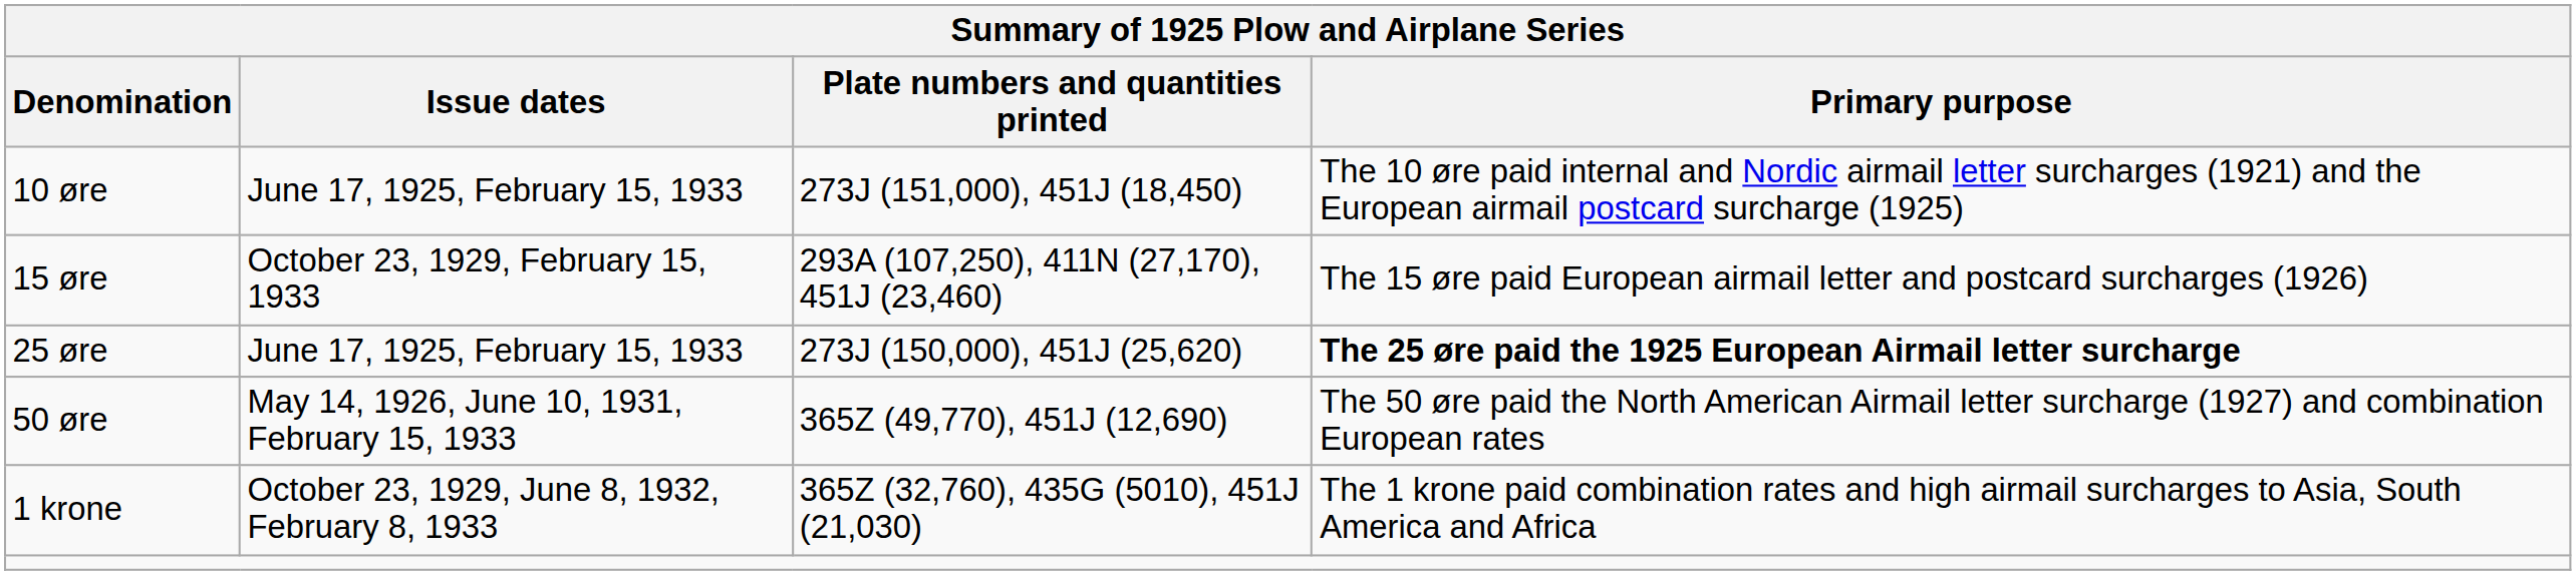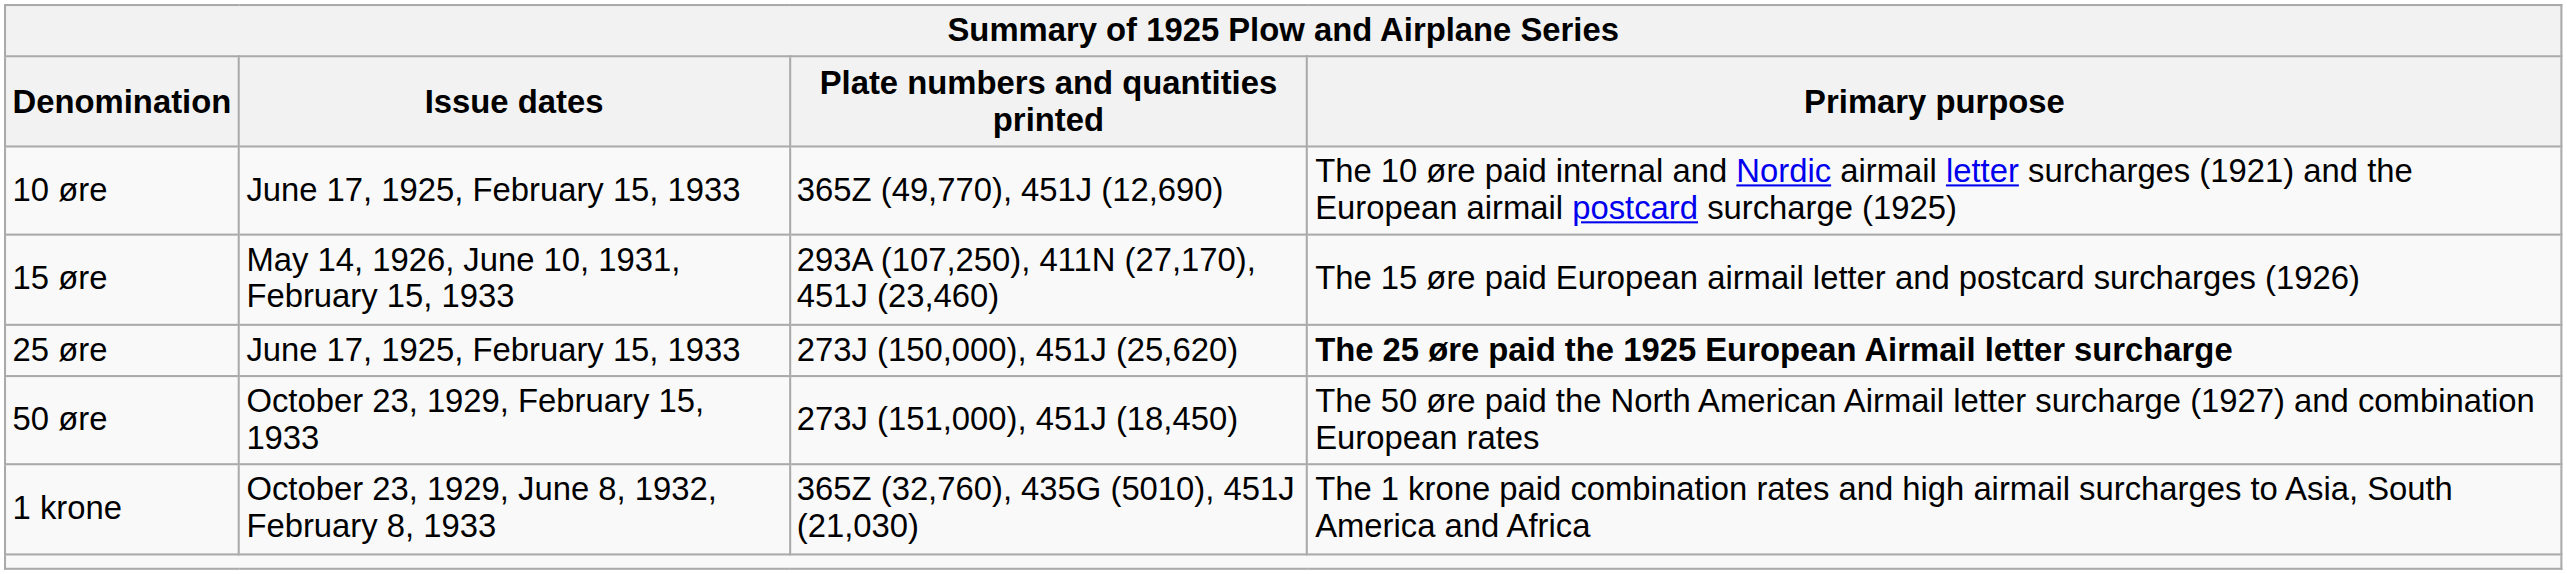10 øre | Plate numbers and quantities printed: 273J (151,000), 451J (18,450) -> 365Z (49,770), 451J (12,690)
15 øre | Issue dates: October 23, 1929, February 15, 1933 -> May 14, 1926, June 10, 1931, February 15, 1933
50 øre | Issue dates: May 14, 1926, June 10, 1931, February 15, 1933 -> October 23, 1929, February 15, 1933
50 øre | Plate numbers and quantities printed: 365Z (49,770), 451J (12,690) -> 273J (151,000), 451J (18,450)
